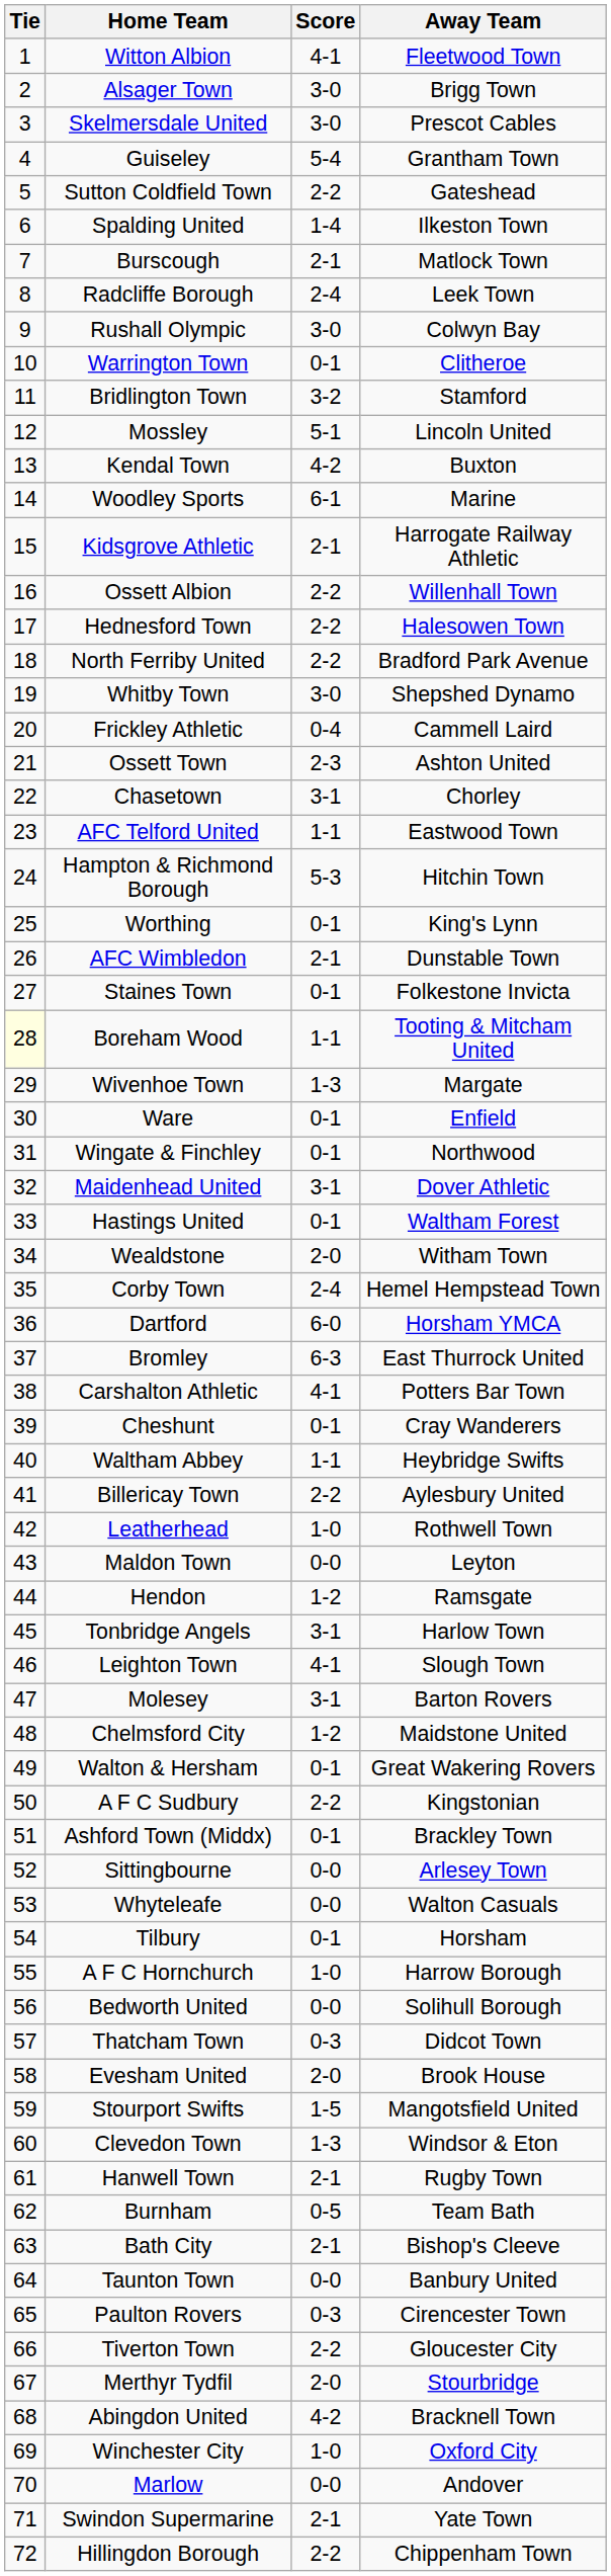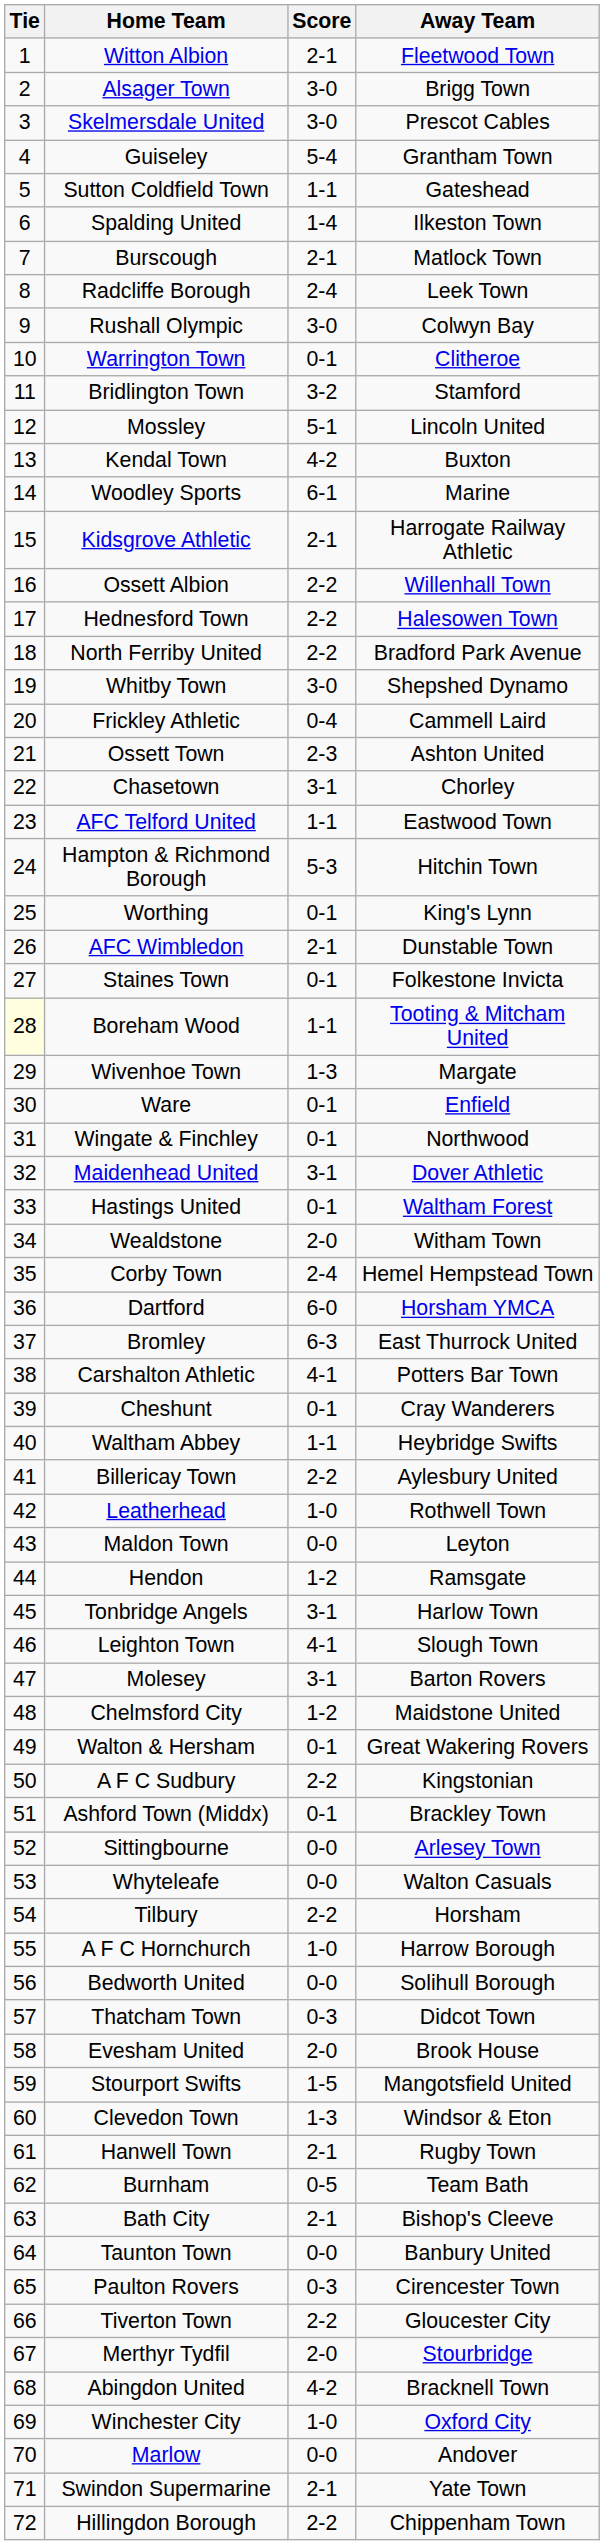Witton Albion | Score: 4-1 -> 2-1
Sutton Coldfield Town | Score: 2-2 -> 1-1
Tilbury | Score: 0-1 -> 2-2
